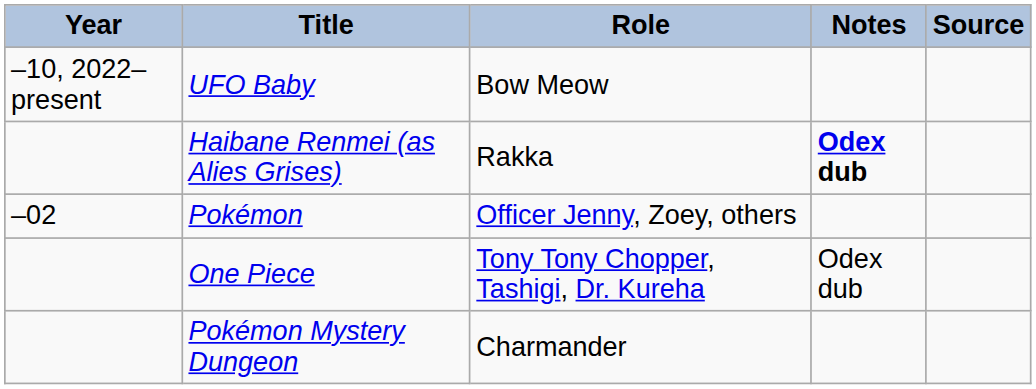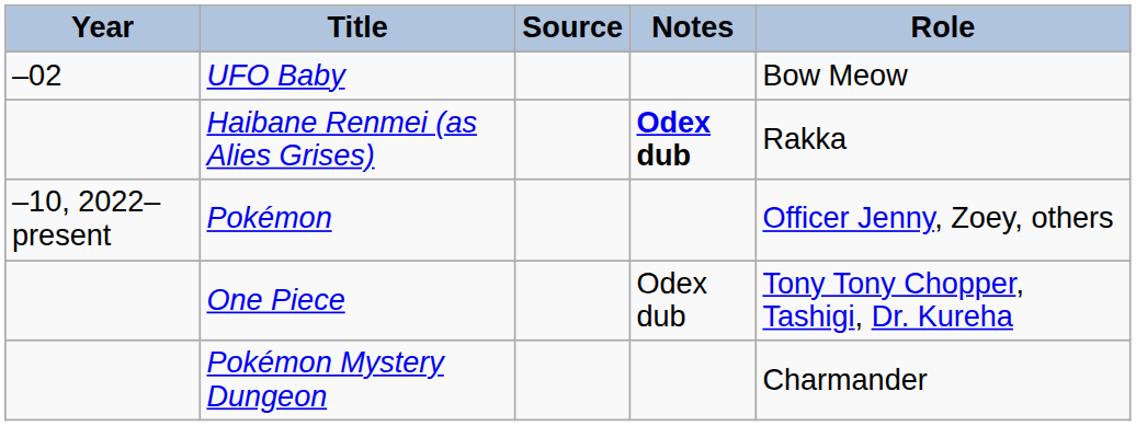columns swapped: Role <-> Source
UFO Baby | Year: –10, 2022–present -> –02
Pokémon | Year: –02 -> –10, 2022–present
